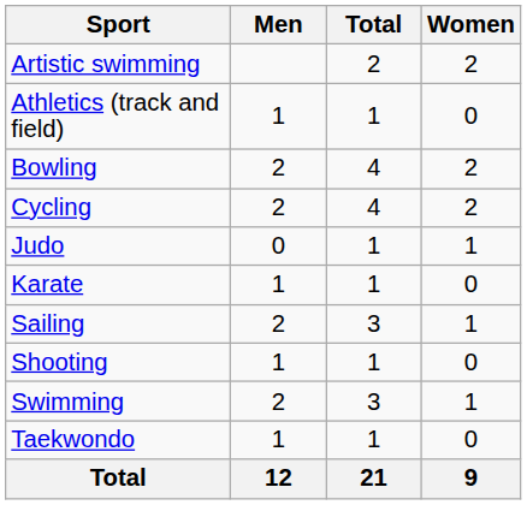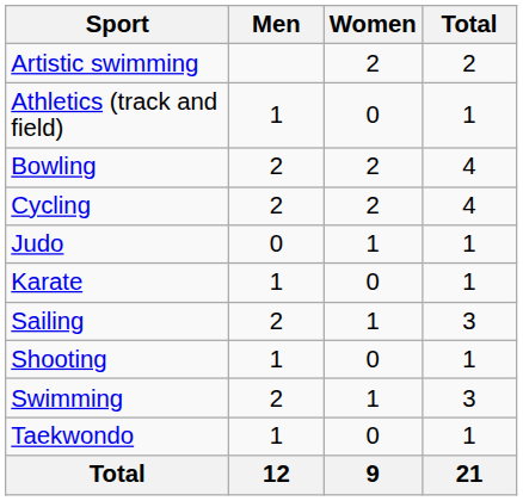columns swapped: Women <-> Total
